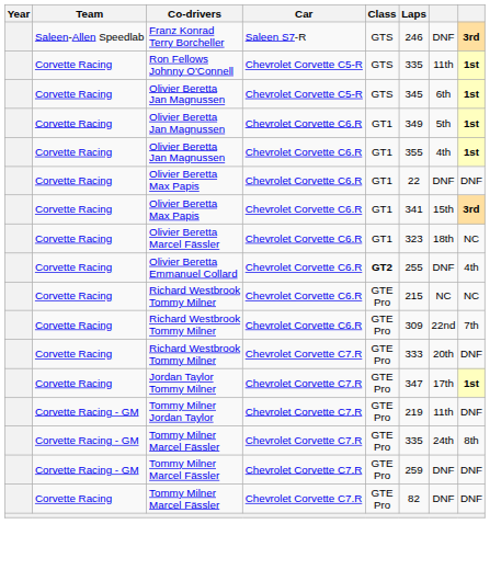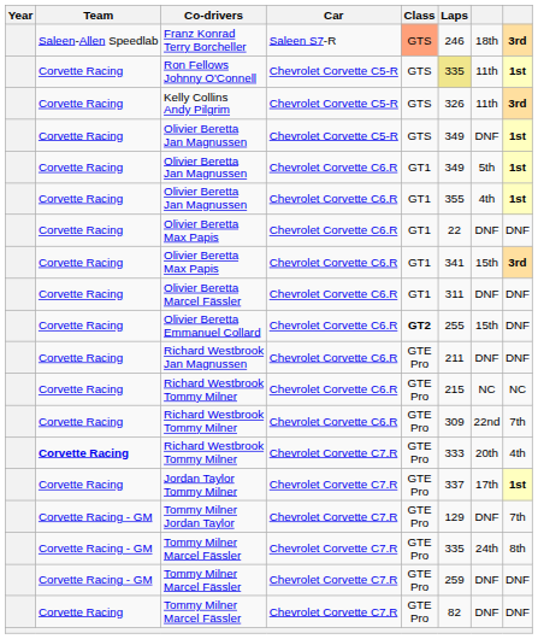Franz Konrad Terry Borcheller | Class: no background -> lightsalmon background
Franz Konrad Terry Borcheller | column 7: DNF -> 18th
Ron Fellows Johnny O'Connell | Laps: no background -> khaki background
+ row: Corvette Racing | Kelly Collins Andy Pilgrim | Chevrolet Corvette C5-R | GTS | 326 | 11th | 3rd
Olivier Beretta Jan Magnussen / Chevrolet Corvette C5-R | Laps: 345 -> 349
Olivier Beretta Jan Magnussen / Chevrolet Corvette C5-R | column 7: 6th -> DNF
Olivier Beretta Marcel Fässler | Laps: 323 -> 311
Olivier Beretta Marcel Fässler | column 7: 18th -> DNF
Olivier Beretta Marcel Fässler | column 8: NC -> DNF
Olivier Beretta Emmanuel Collard | column 7: DNF -> 15th
Olivier Beretta Emmanuel Collard | column 8: 4th -> DNF
+ row: Corvette Racing | Richard Westbrook Jan Magnussen | Chevrolet Corvette C6.R | GTE Pro | 211 | DNF | DNF
Richard Westbrook Tommy Milner / Chevrolet Corvette C7.R | Team: normal -> bold
Richard Westbrook Tommy Milner / Chevrolet Corvette C7.R | column 8: DNF -> 4th
Jordan Taylor Tommy Milner | Laps: 347 -> 337
Tommy Milner Jordan Taylor | Laps: 219 -> 129
Tommy Milner Jordan Taylor | column 7: 11th -> DNF
Tommy Milner Jordan Taylor | column 8: DNF -> 7th
